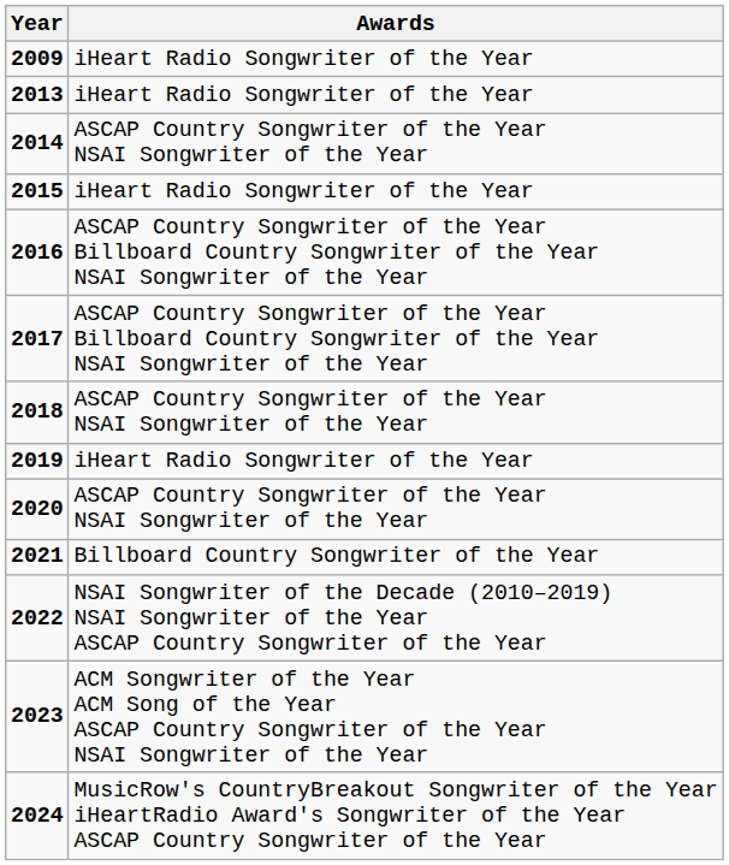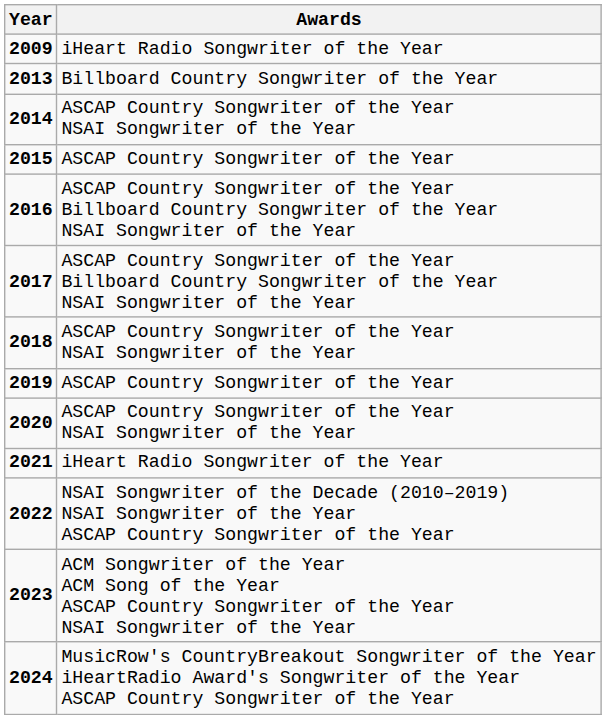2013 | Awards: iHeart Radio Songwriter of the Year -> Billboard Country Songwriter of the Year
2015 | Awards: iHeart Radio Songwriter of the Year -> ASCAP Country Songwriter of the Year
2019 | Awards: iHeart Radio Songwriter of the Year -> ASCAP Country Songwriter of the Year
2021 | Awards: Billboard Country Songwriter of the Year -> iHeart Radio Songwriter of the Year
